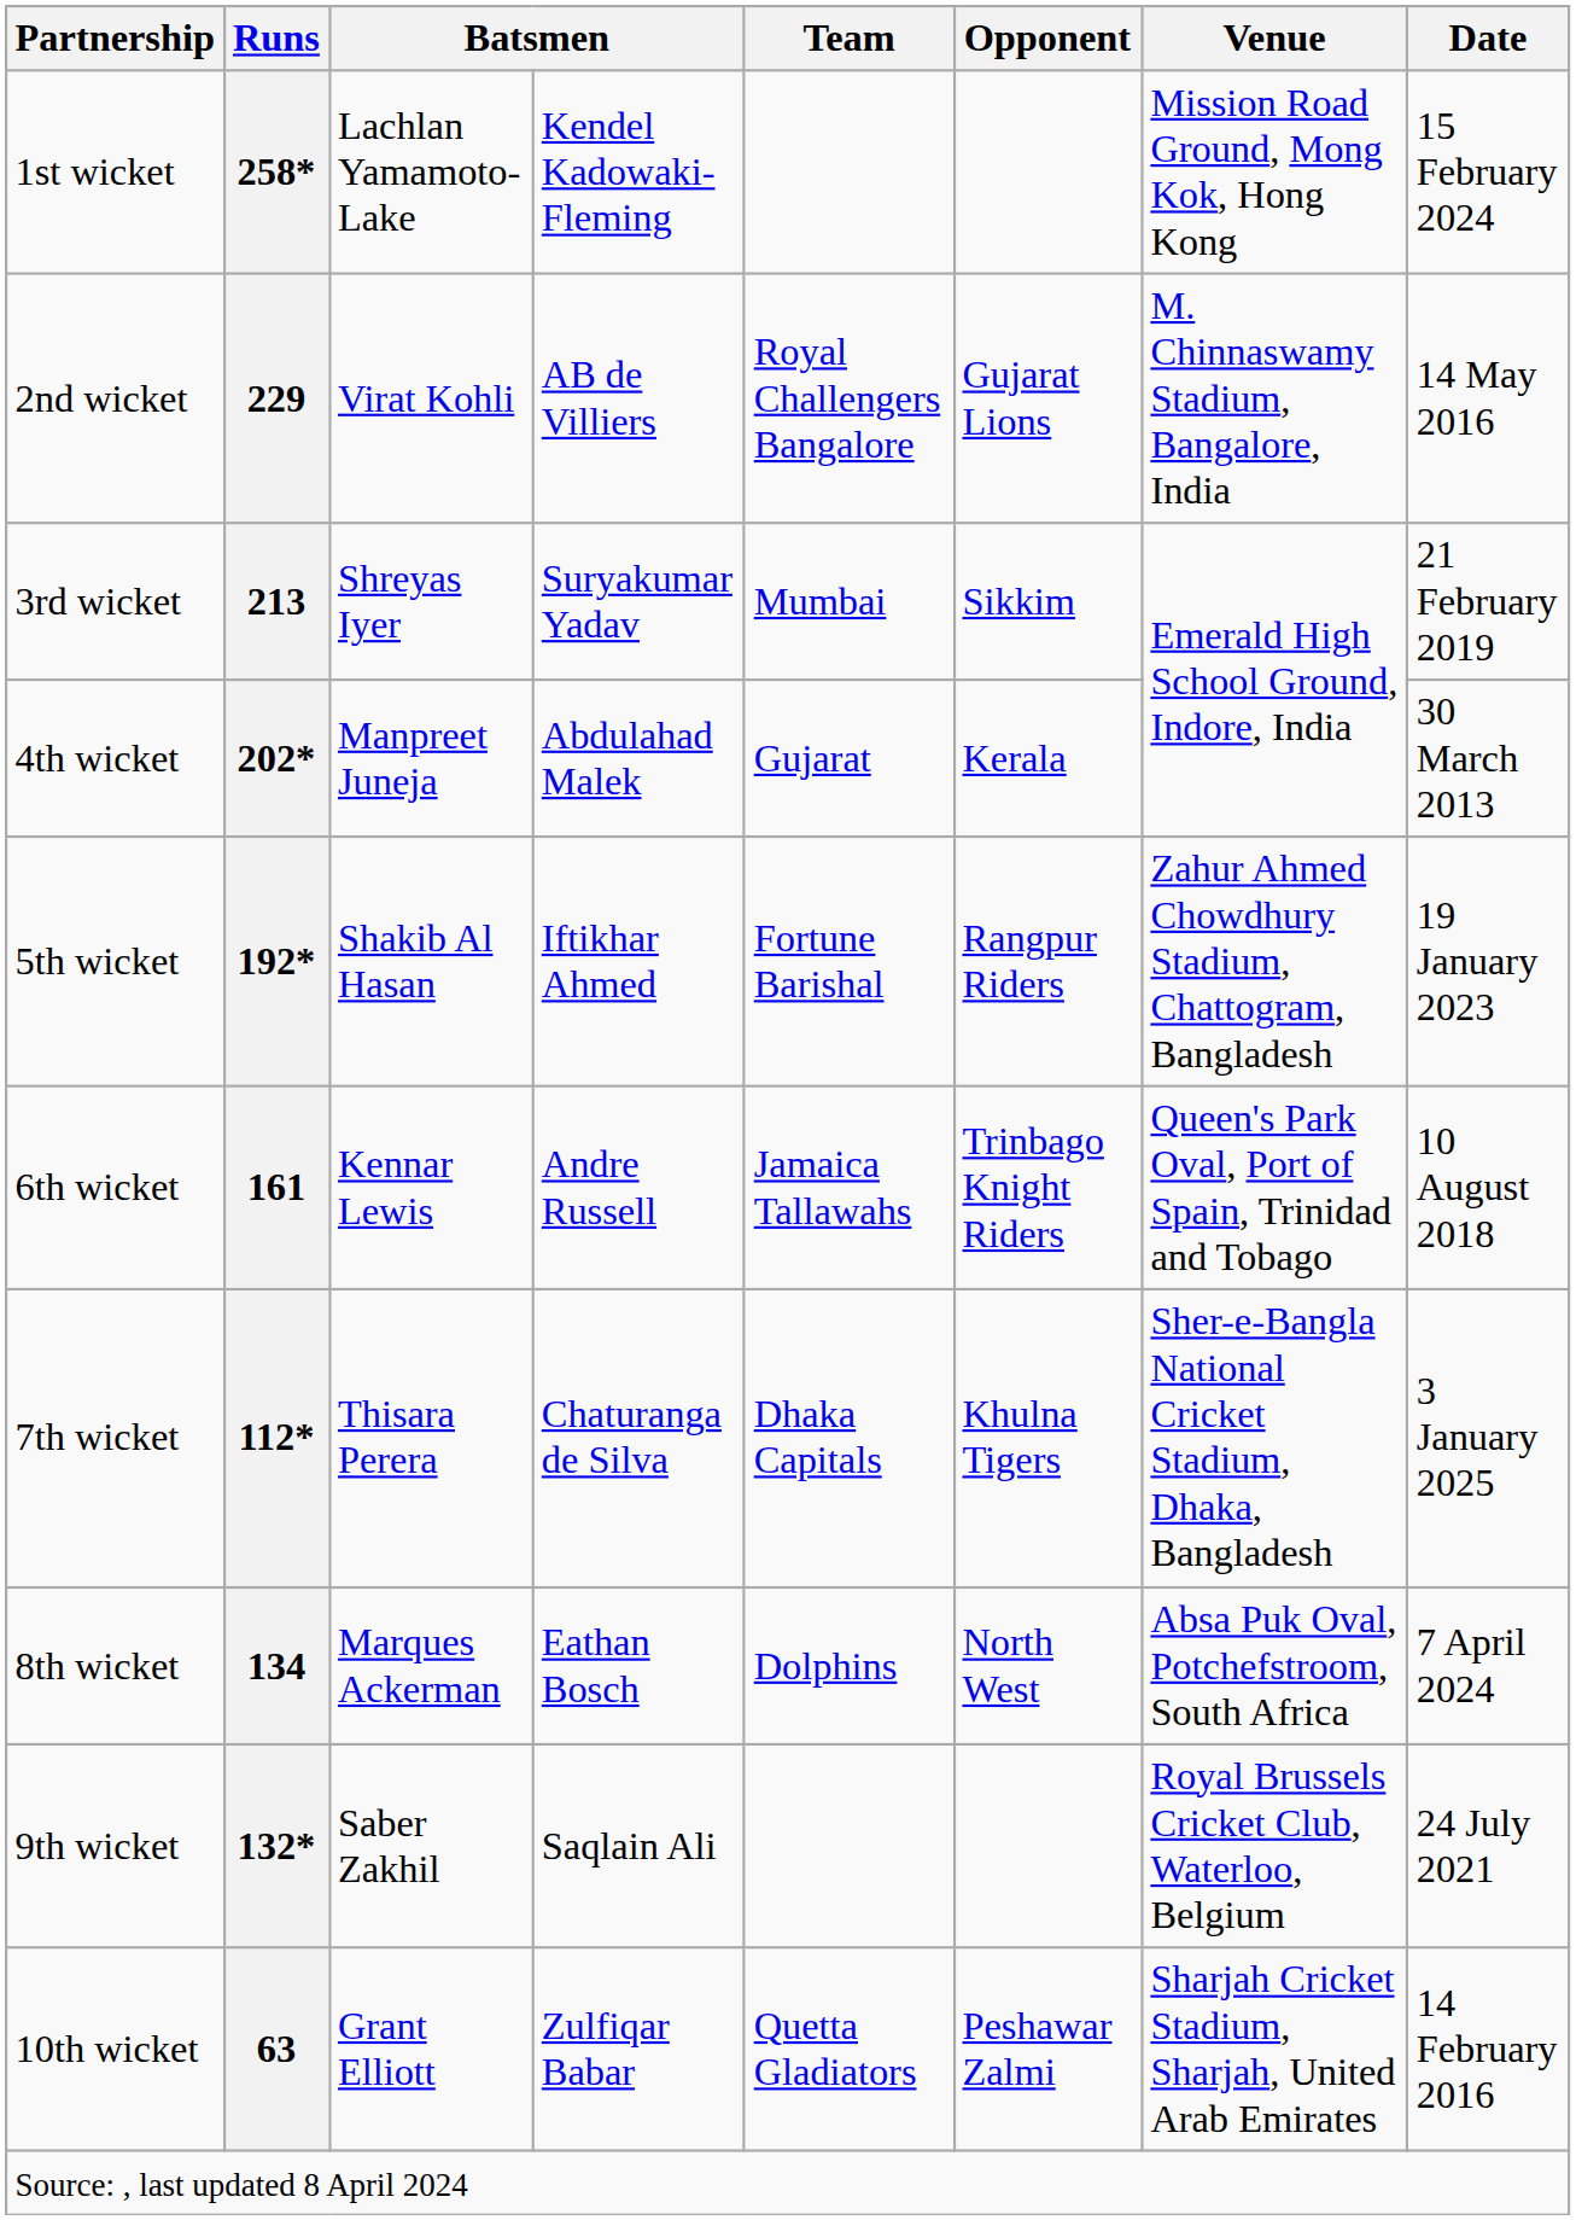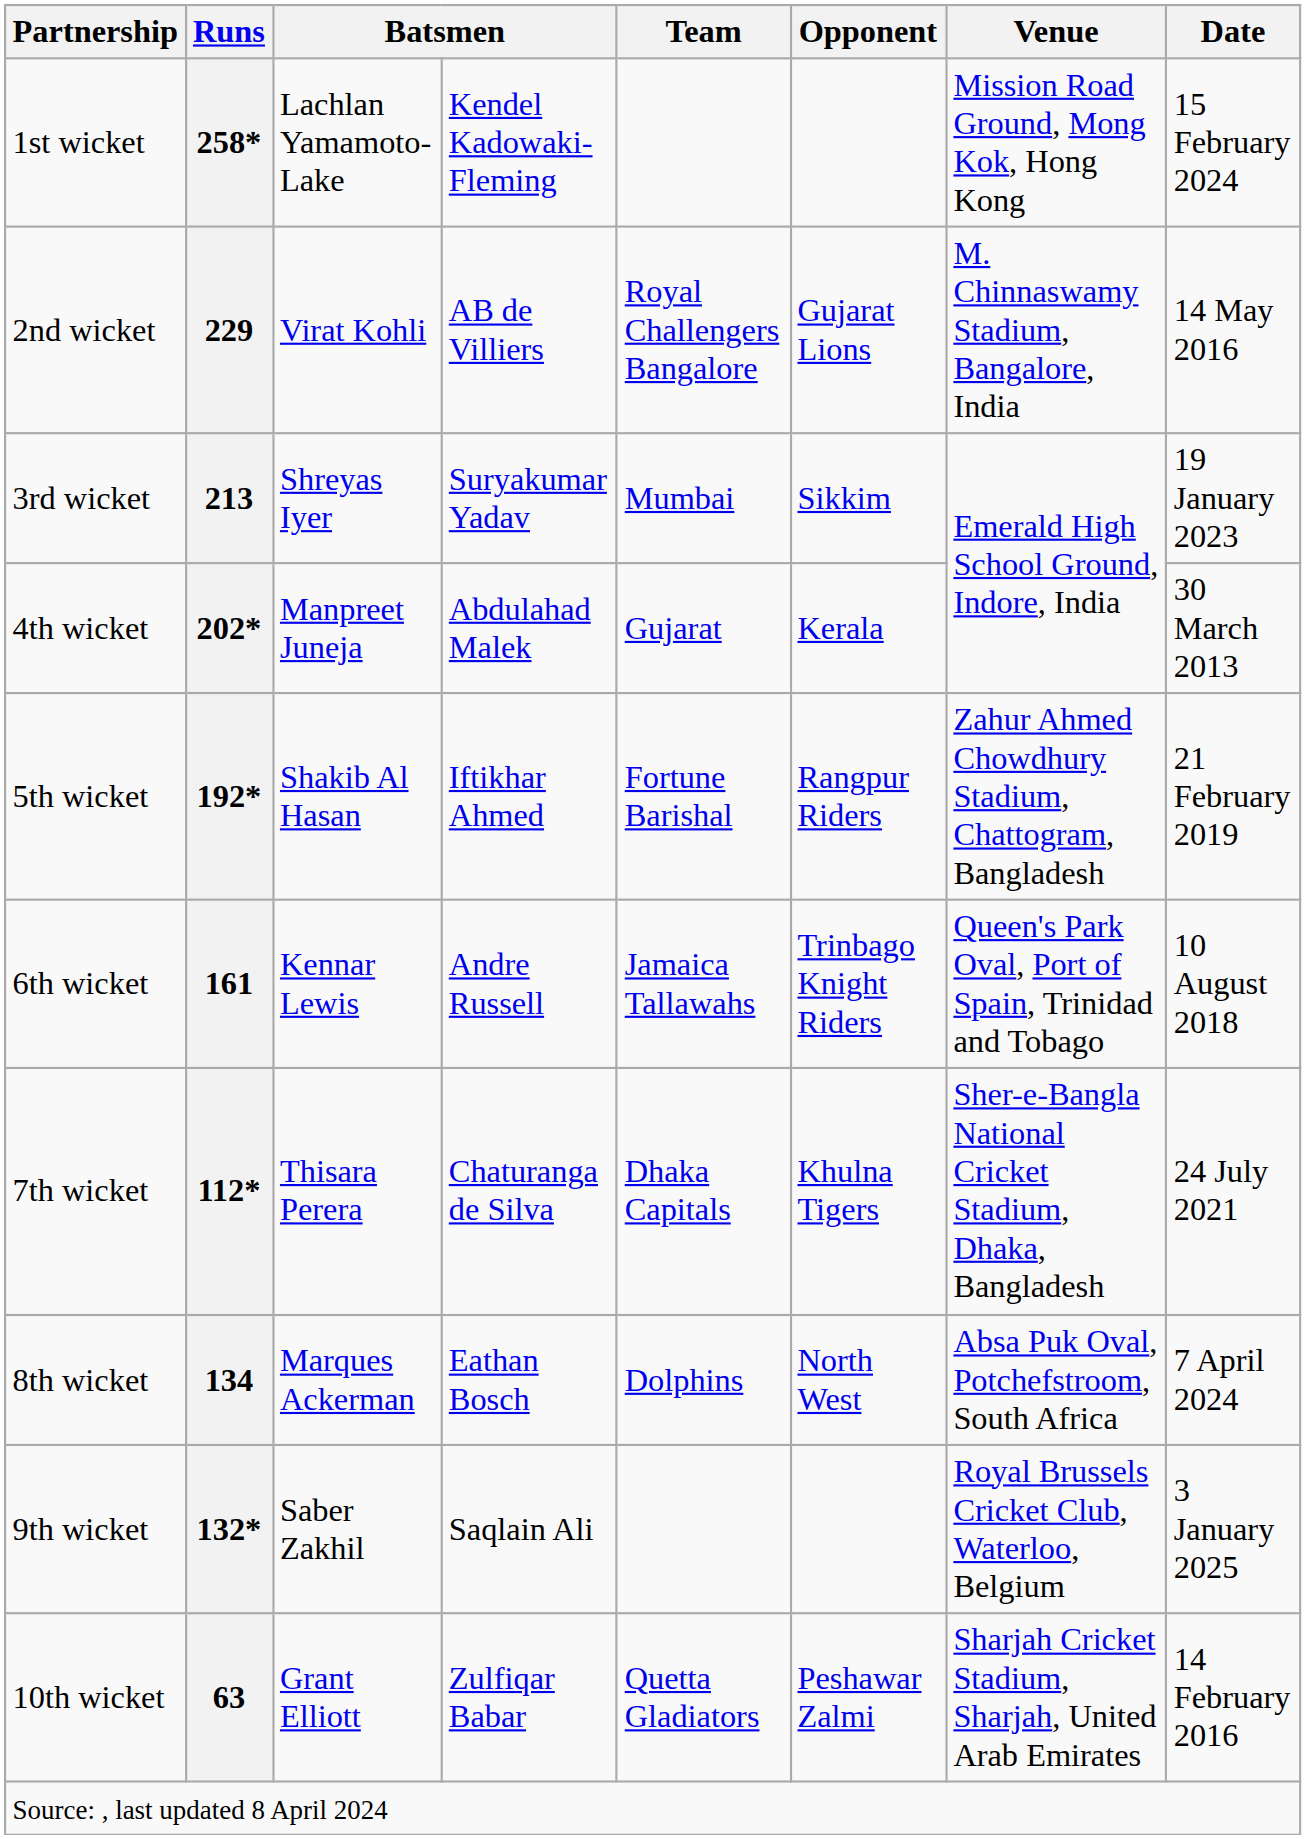213 | Date: 21 February 2019 -> 19 January 2023
192* | Date: 19 January 2023 -> 21 February 2019
112* | Date: 3 January 2025 -> 24 July 2021
132* | Date: 24 July 2021 -> 3 January 2025
